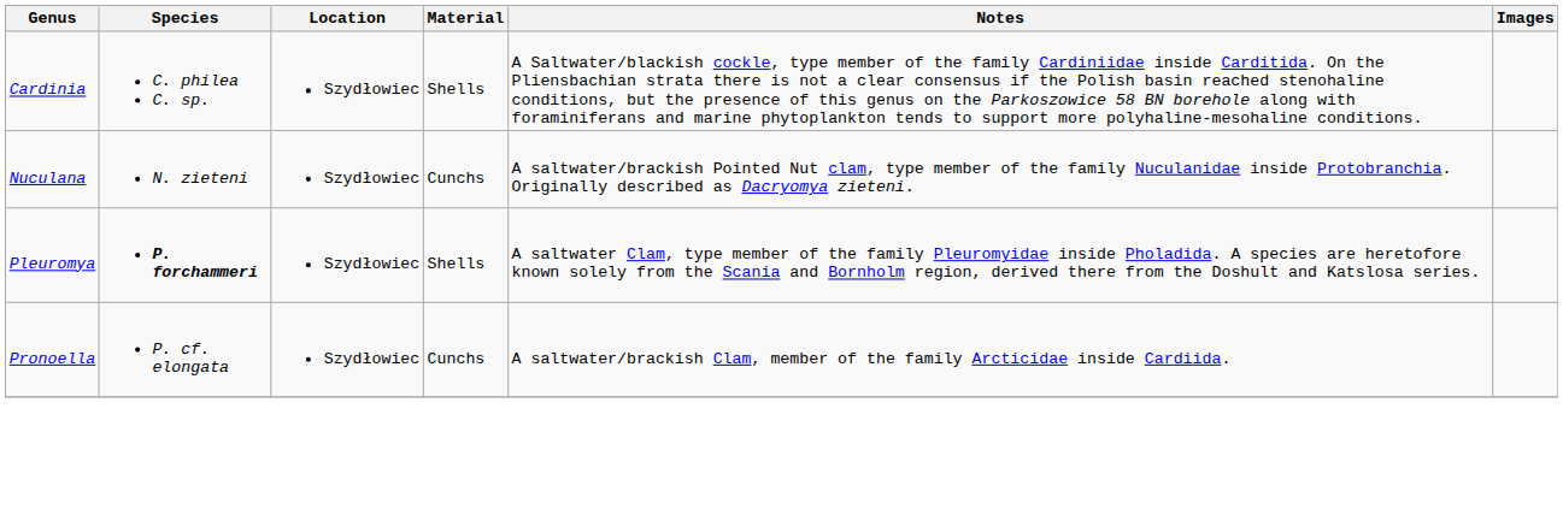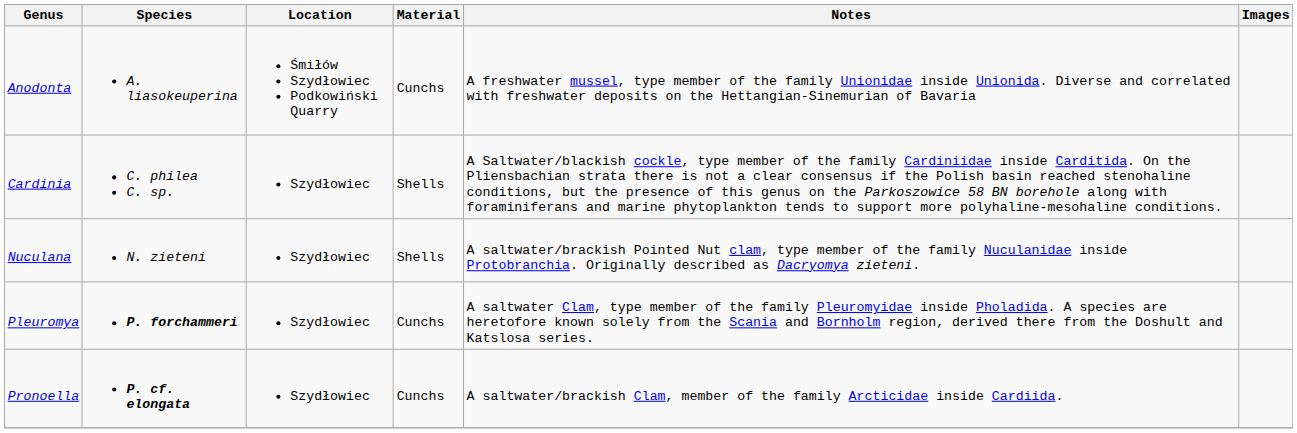+ row: Anodonta | A. liasokeuperina | Śmiłów Szydłowiec Podkowiński Quarry | Cunchs | A freshwater mussel, type member of the family Unionidae inside Unionida. Diverse and correlated with freshwater deposits on the Hettangian-Sinemurian of Bavaria
Nuculana | Material: Cunchs -> Shells
Pleuromya | Material: Shells -> Cunchs
Pronoella | Species: normal -> bold
